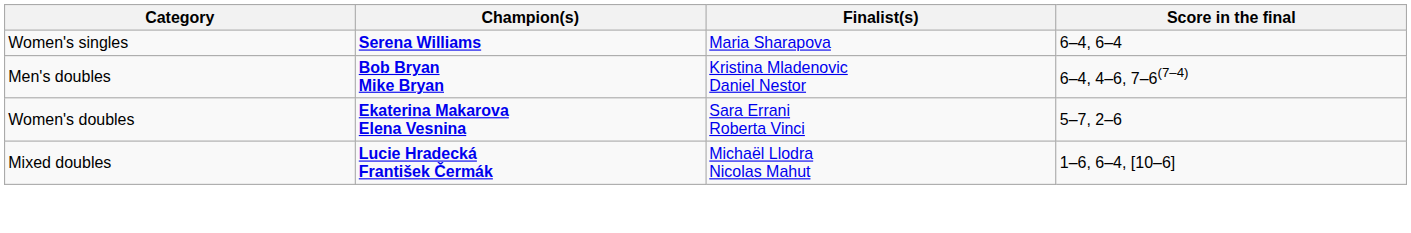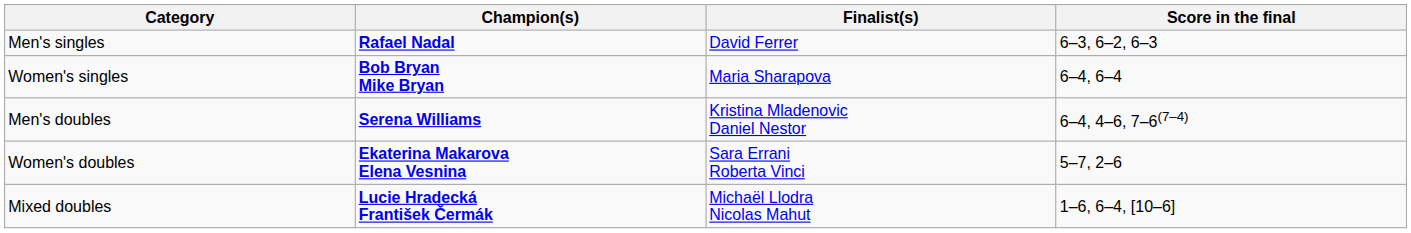+ row: Men's singles | Rafael Nadal | David Ferrer | 6–3, 6–2, 6–3
Women's singles | Champion(s): Serena Williams -> Bob Bryan Mike Bryan
Men's doubles | Champion(s): Bob Bryan Mike Bryan -> Serena Williams
